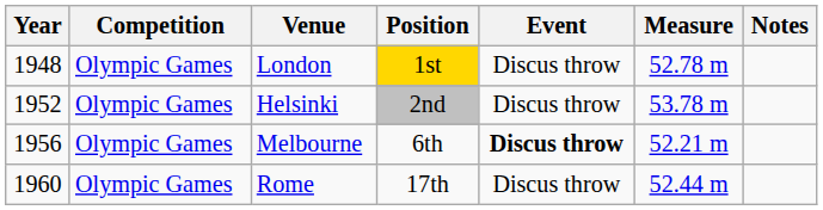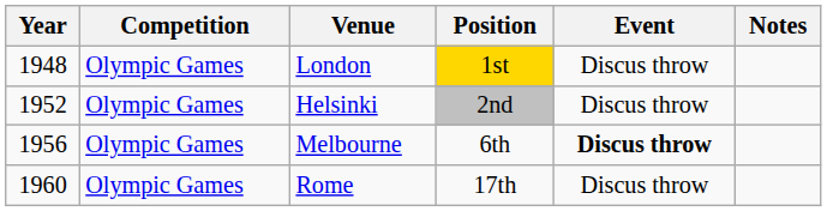- column: Measure | 52.78 m | 53.78 m | 52.21 m | 52.44 m
